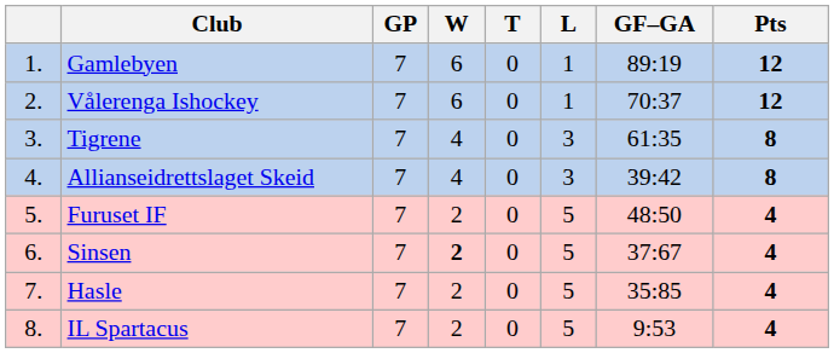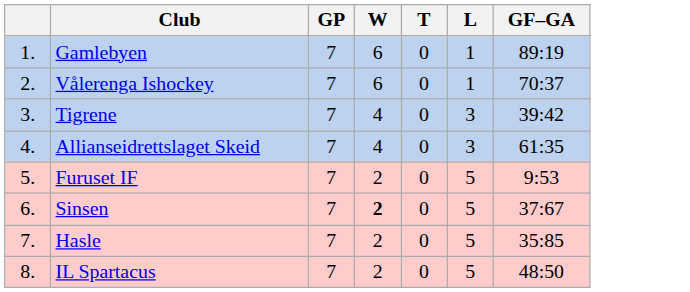- column: Pts | 12 | 12 | 8 | 8 | 4 | 4 | 4 | 4
Tigrene | GF–GA: 61:35 -> 39:42
Allianseidrettslaget Skeid | GF–GA: 39:42 -> 61:35
Furuset IF | GF–GA: 48:50 -> 9:53
IL Spartacus | GF–GA: 9:53 -> 48:50
